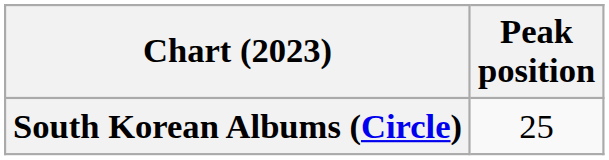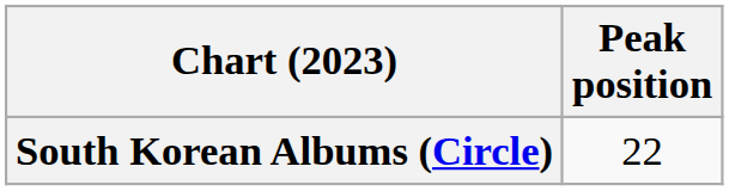South Korean Albums (Circle) | Peak position: 25 -> 22
